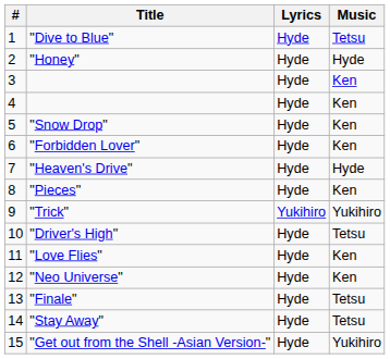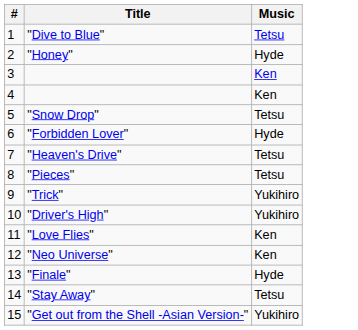- column: Lyrics | Hyde | Hyde | Hyde | Hyde | Hyde | Hyde | Hyde | Hyde | Yukihiro | Hyde | Hyde | Hyde | Hyde | Hyde | Hyde
"Snow Drop" | Music: Ken -> Tetsu
"Forbidden Lover" | Music: Ken -> Hyde
"Heaven's Drive" | Music: Hyde -> Tetsu
"Pieces" | Music: Ken -> Tetsu
"Driver's High" | Music: Tetsu -> Yukihiro
"Finale" | Music: Tetsu -> Hyde
